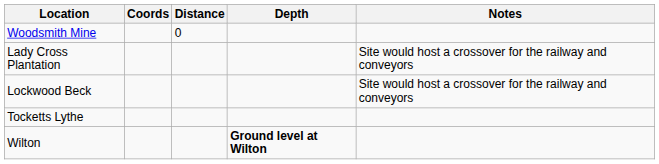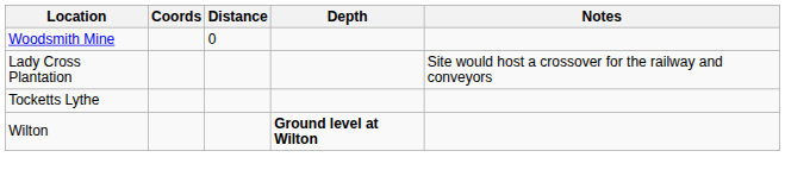- row: Lockwood Beck | Site would host a crossover for the railway and conveyors
